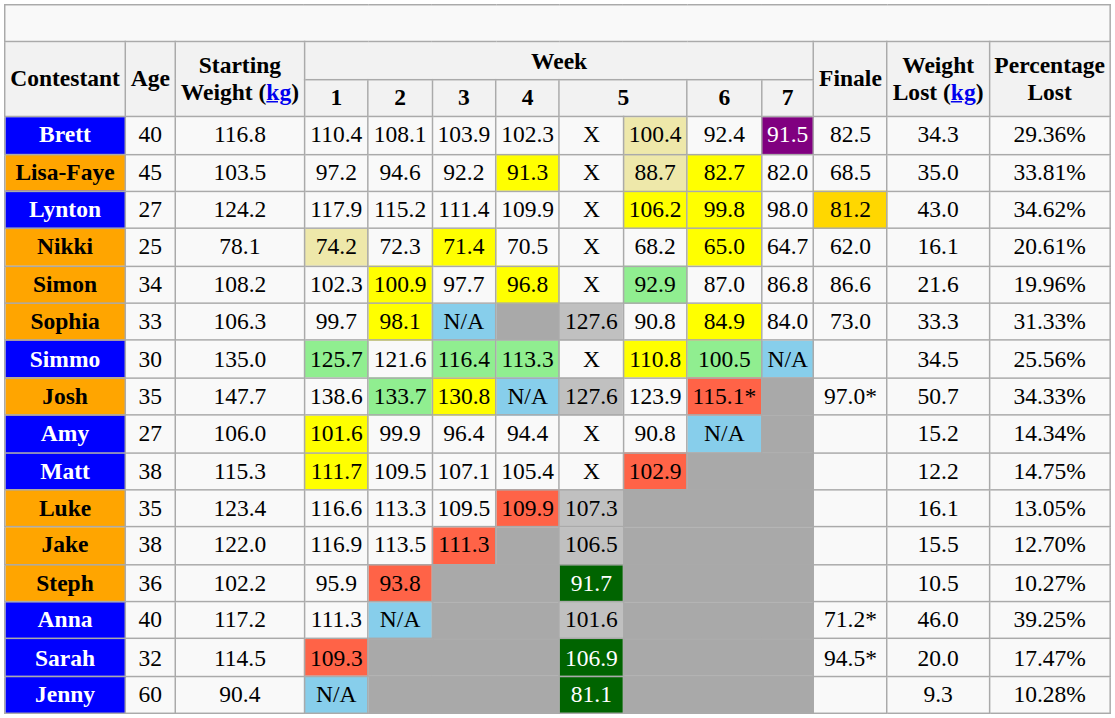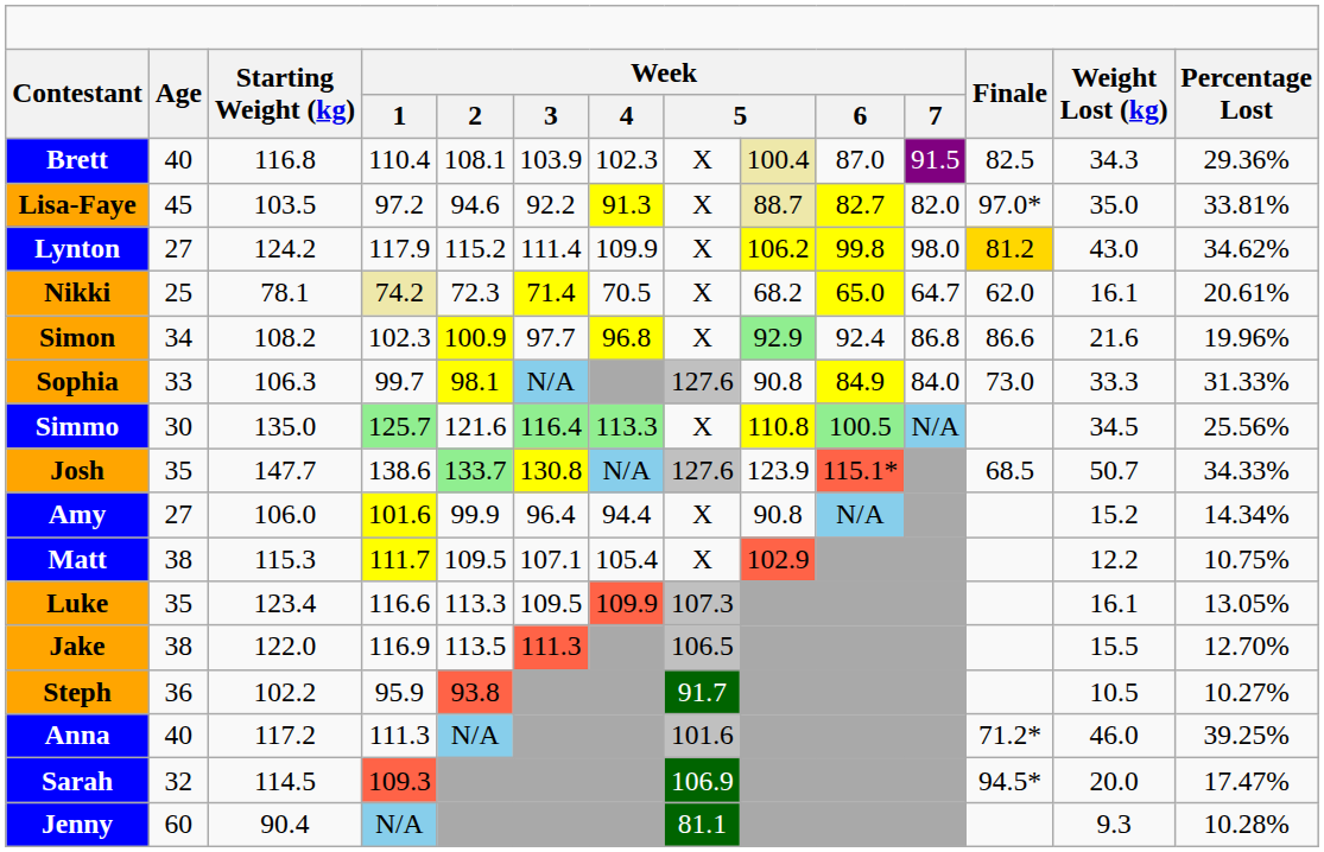Brett | column 10: 92.4 -> 87.0
Lisa-Faye | column 12: 68.5 -> 97.0*
Simon | column 10: 87.0 -> 92.4
Josh | column 12: 97.0* -> 68.5
Matt | column 14: 14.75% -> 10.75%
